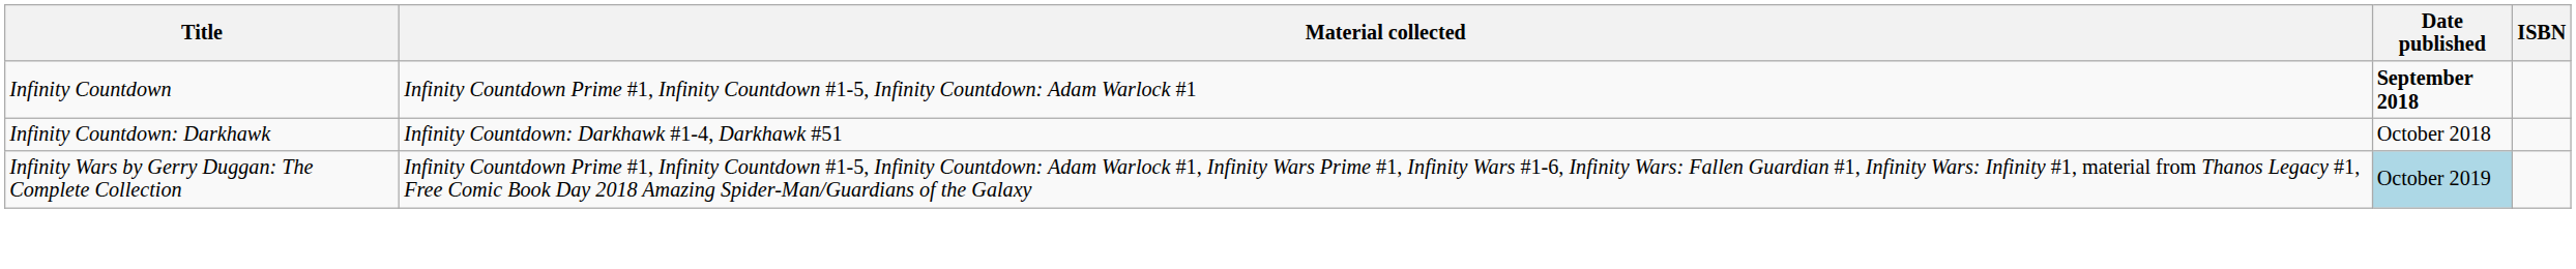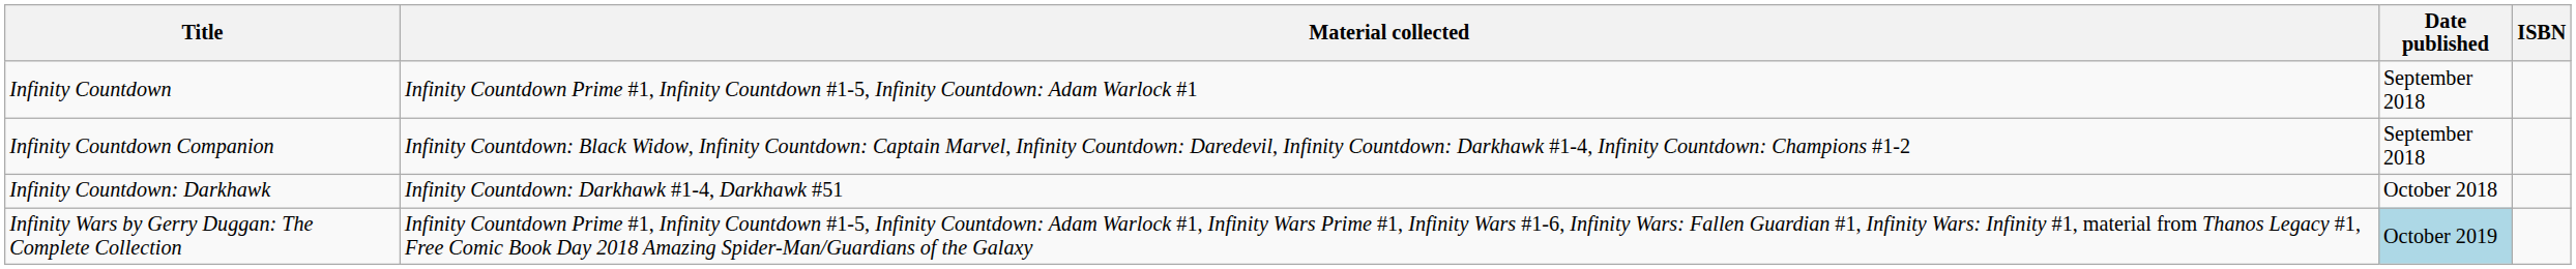Infinity Countdown | Date published: bold -> normal
+ row: Infinity Countdown Companion | Infinity Countdown: Black Widow, Infinity Countdown: Captain Marvel, Infinity Countdown: Daredevil, Infinity Countdown: Darkhawk #1-4, Infinity Countdown: Champions #1-2 | September 2018
